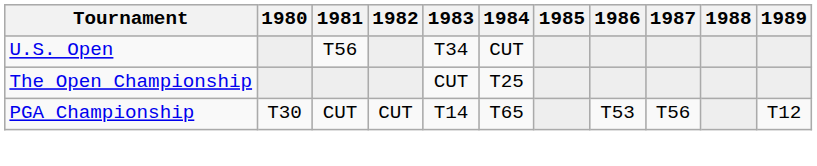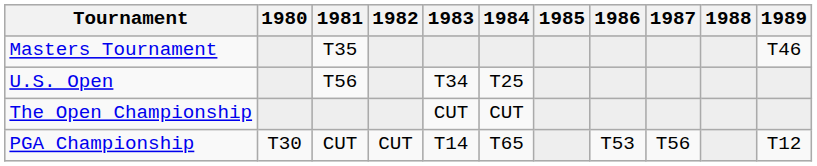+ row: Masters Tournament | T35 | T46
U.S. Open | 1984: CUT -> T25
The Open Championship | 1984: T25 -> CUT
